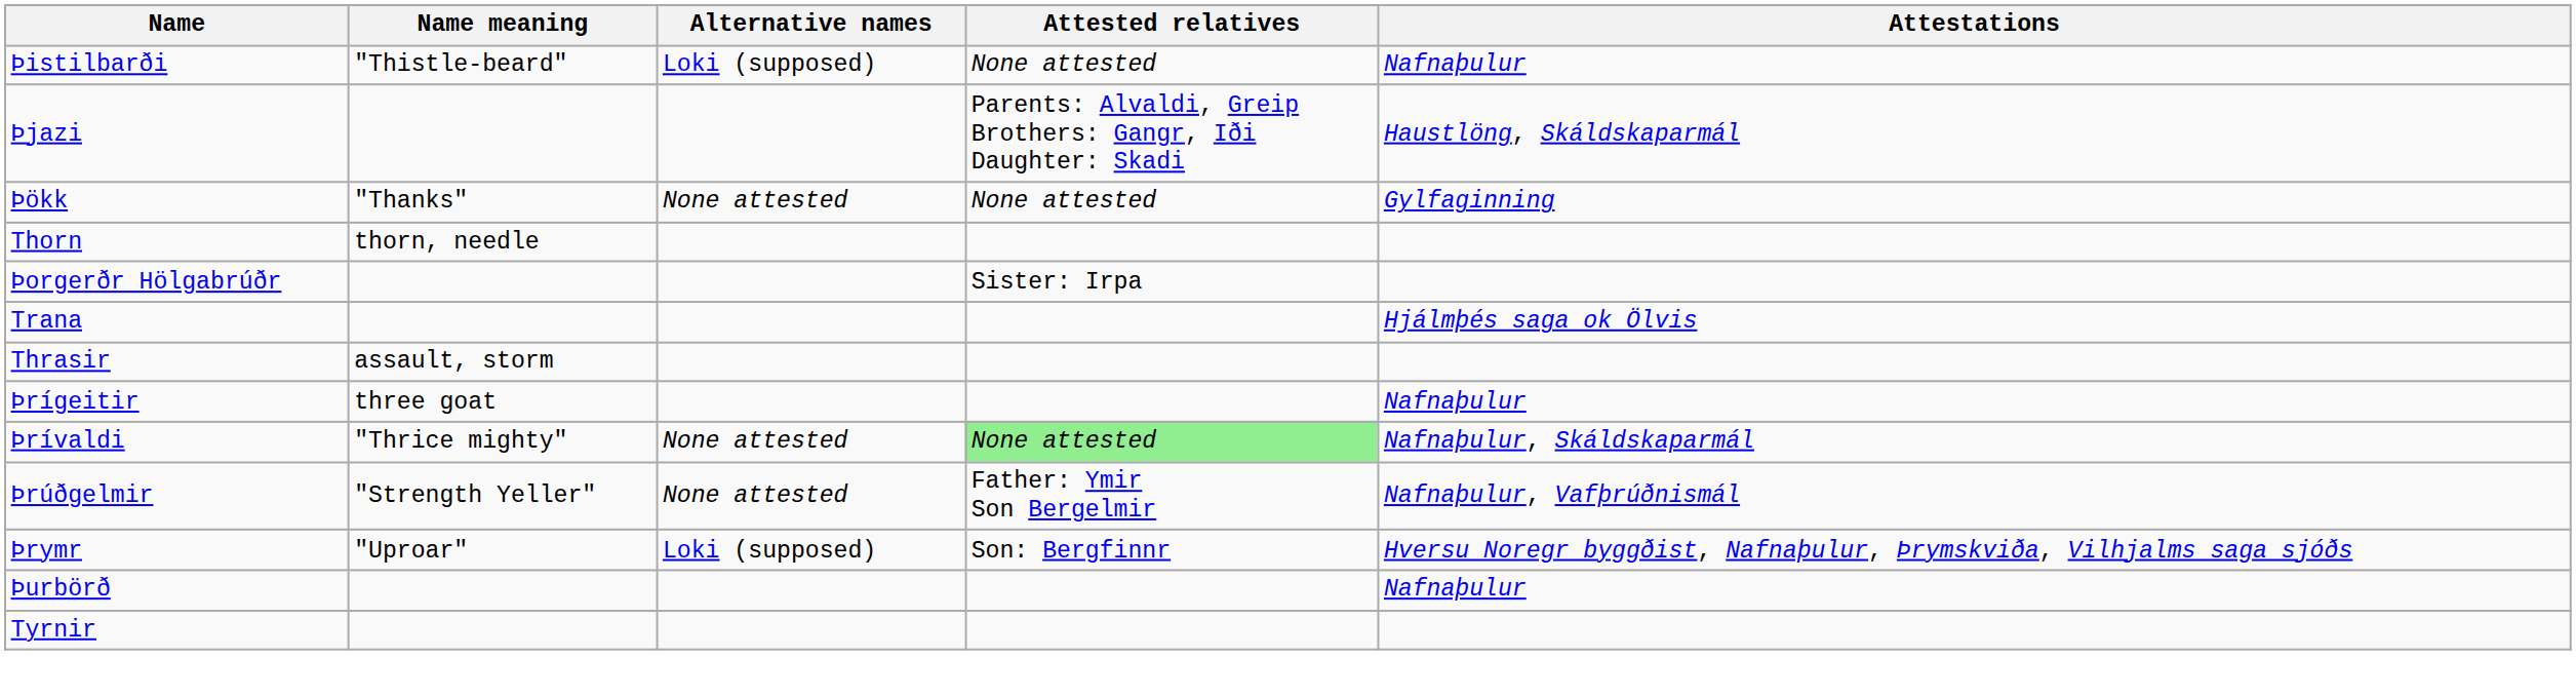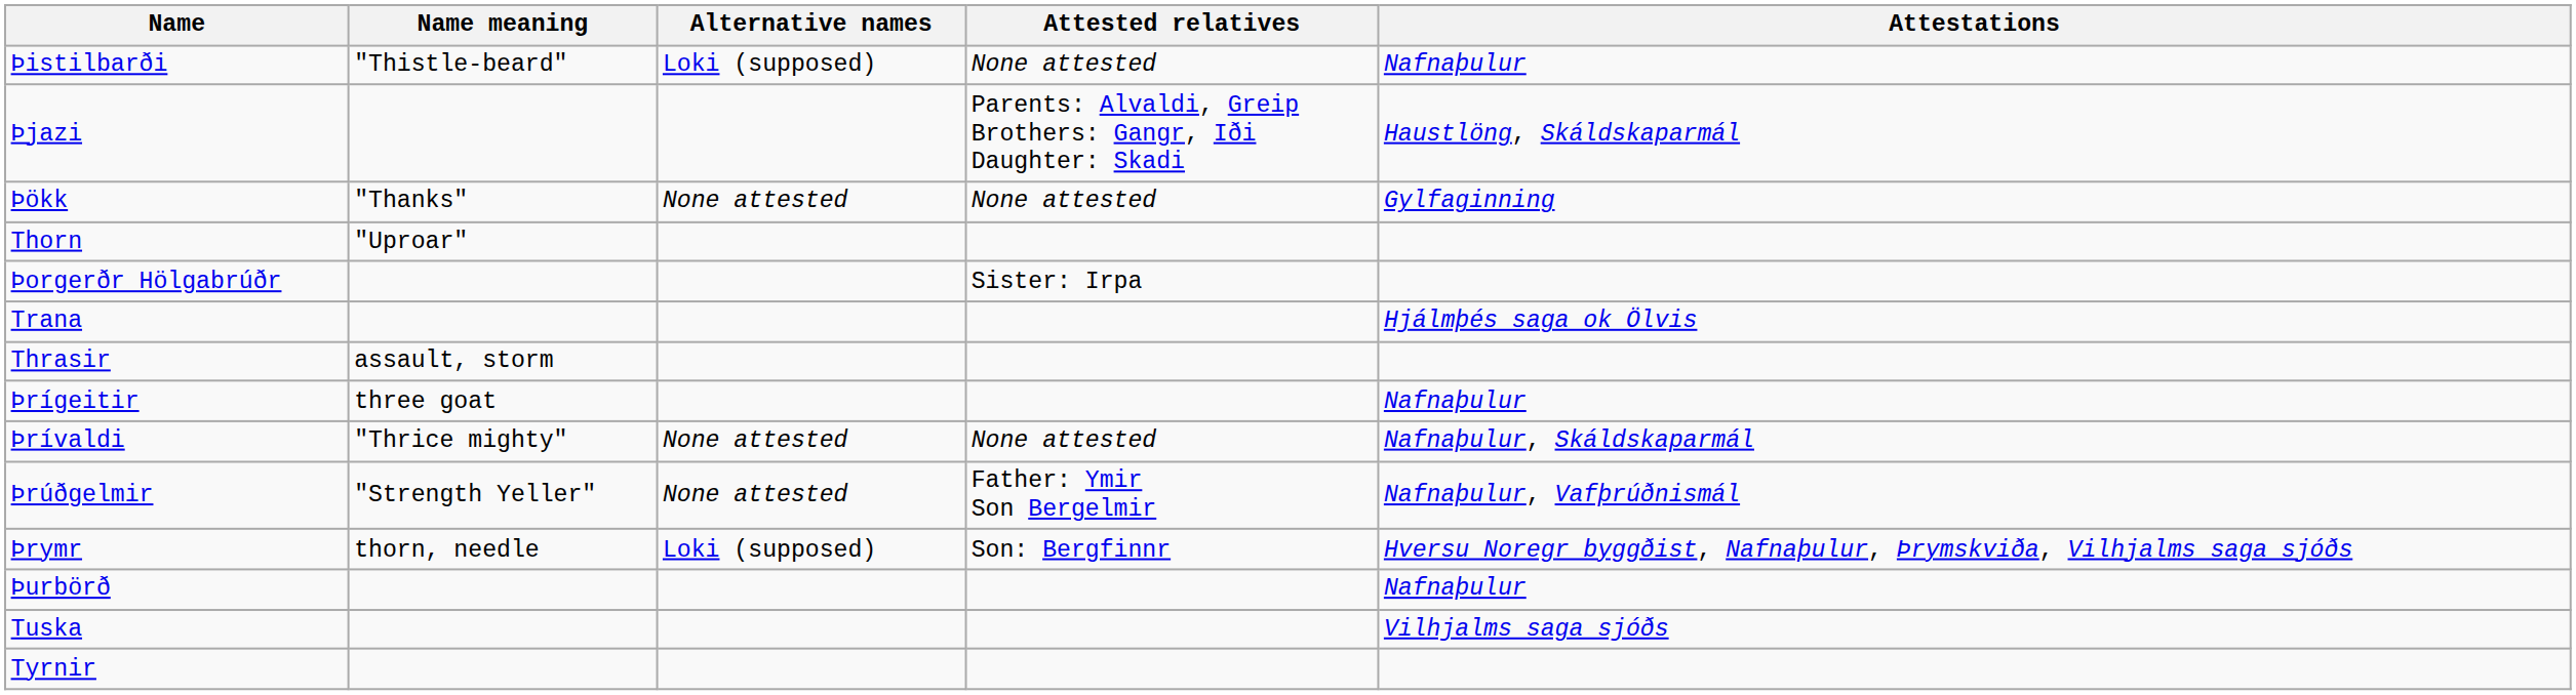Thorn | Name meaning: thorn, needle -> "Uproar"
Þrívaldi | Attested relatives: lightgreen background -> no background
Þrymr | Name meaning: "Uproar" -> thorn, needle
+ row: Tuska | Vilhjalms saga sjóðs
